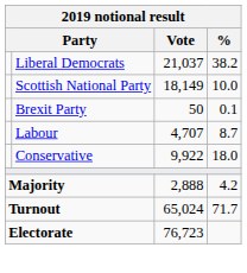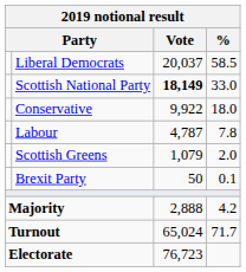Liberal Democrats | Vote: 21,037 -> 20,037
Liberal Democrats | %: 38.2 -> 58.5
Scottish National Party | Vote: normal -> bold
Scottish National Party | %: 10.0 -> 33.0
rows swapped: Conservative <-> Brexit Party
Labour | Vote: 4,707 -> 4,787
Labour | %: 8.7 -> 7.8
+ row: Scottish Greens | 1,079 | 2.0
